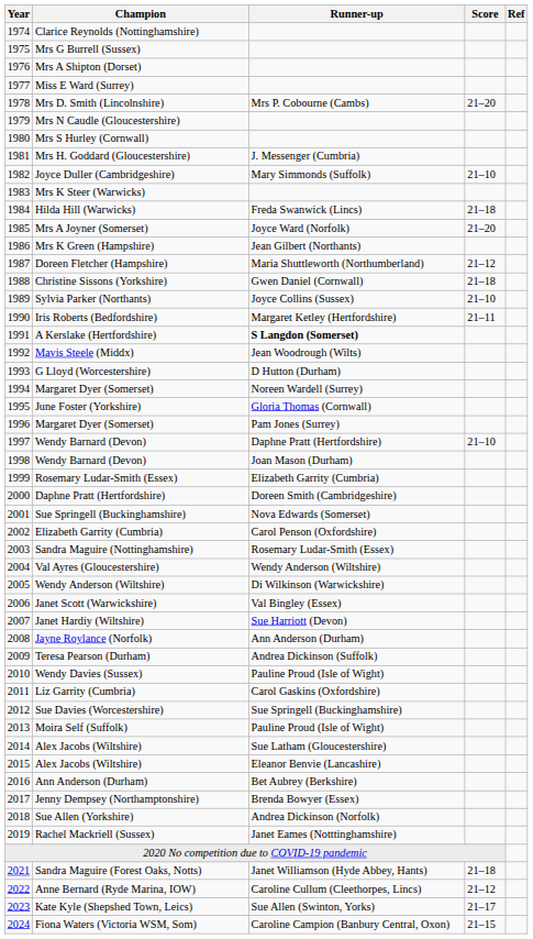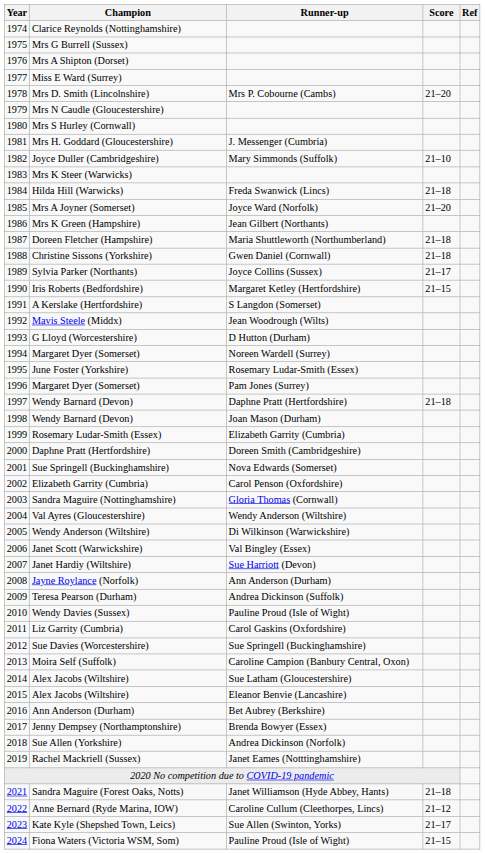Doreen Fletcher (Hampshire) | Score: 21–12 -> 21–18
Sylvia Parker (Northants) | Score: 21–10 -> 21–17
Iris Roberts (Bedfordshire) | Score: 21–11 -> 21–15
A Kerslake (Hertfordshire) | Runner-up: bold -> normal
June Foster (Yorkshire) | Runner-up: Gloria Thomas (Cornwall) -> Rosemary Ludar-Smith (Essex)
1997 / Wendy Barnard (Devon) | Score: 21–10 -> 21–18
Sandra Maguire (Nottinghamshire) | Runner-up: Rosemary Ludar-Smith (Essex) -> Gloria Thomas (Cornwall)
Moira Self (Suffolk) | Runner-up: Pauline Proud (Isle of Wight) -> Caroline Campion (Banbury Central, Oxon)
Fiona Waters (Victoria WSM, Som) | Runner-up: Caroline Campion (Banbury Central, Oxon) -> Pauline Proud (Isle of Wight)
